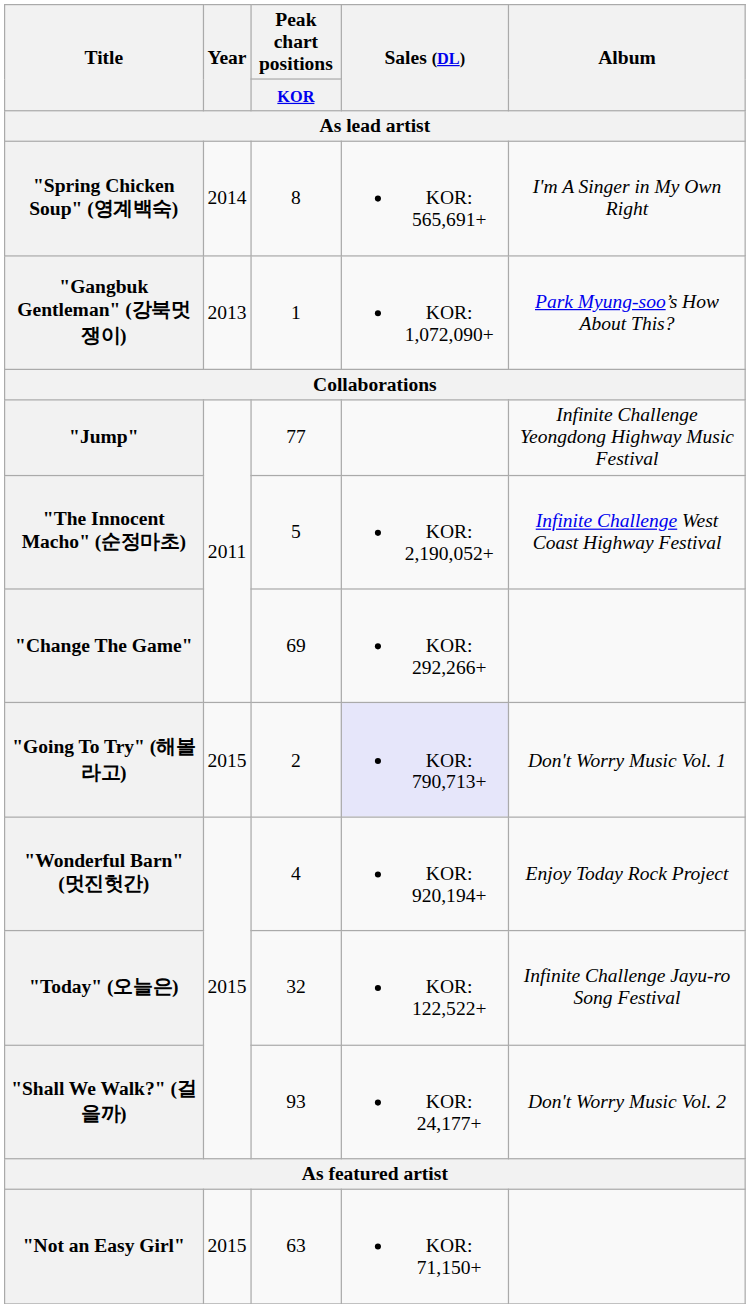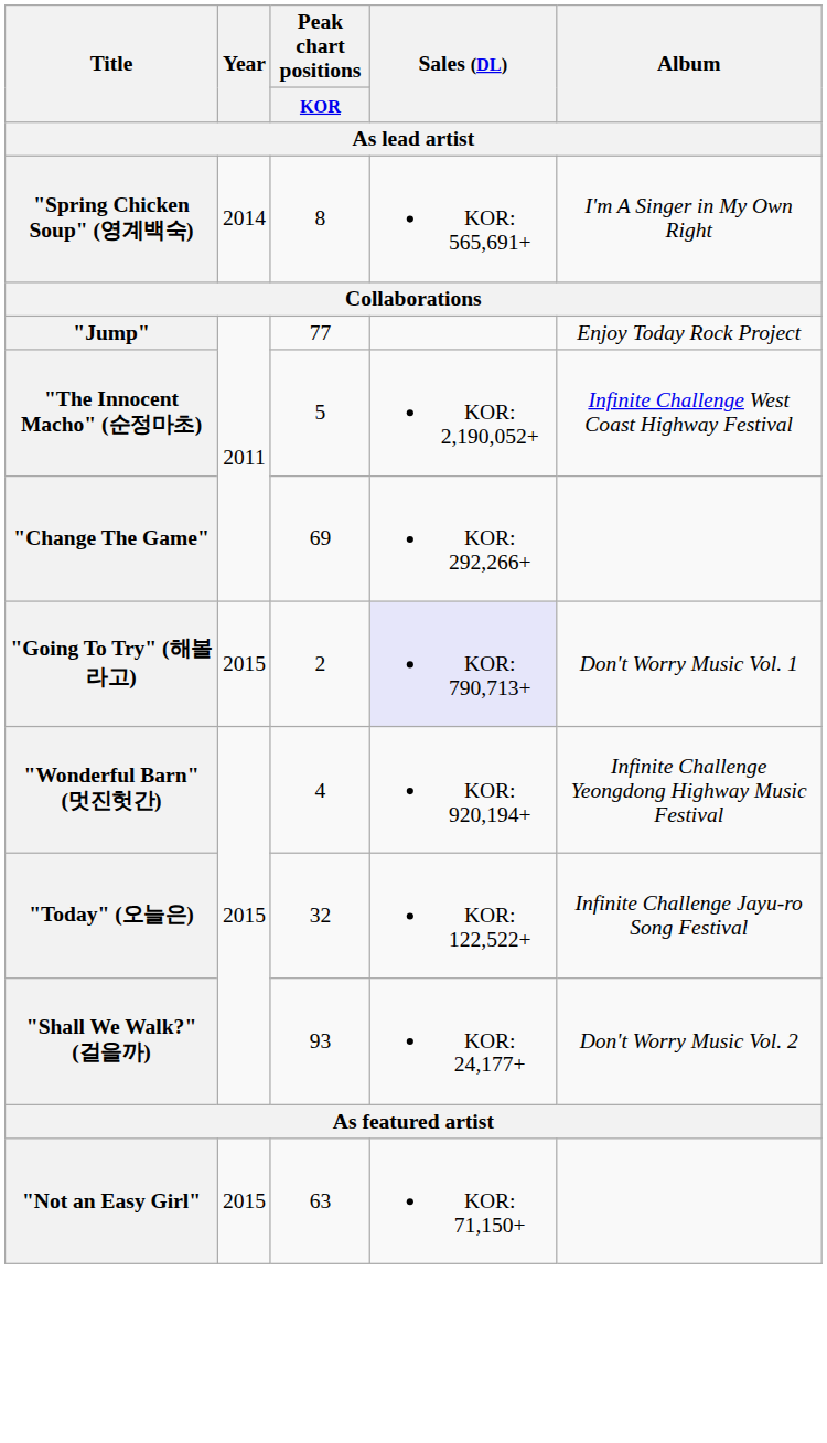- row: "Gangbuk Gentleman" (강북멋쟁이) | 2013 | 1 | KOR: 1,072,090+ | Park Myung-soo’s How About This?
"Jump" | Album: Infinite Challenge Yeongdong Highway Music Festival -> Enjoy Today Rock Project
"Wonderful Barn" (멋진헛간) | Album: Enjoy Today Rock Project -> Infinite Challenge Yeongdong Highway Music Festival
